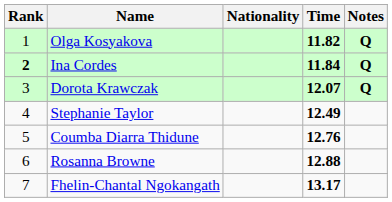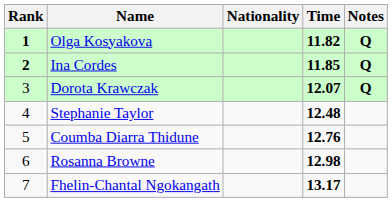Olga Kosyakova | Rank: normal -> bold
Ina Cordes | Time: 11.84 -> 11.85
Stephanie Taylor | Time: 12.49 -> 12.48
Rosanna Browne | Time: 12.88 -> 12.98
